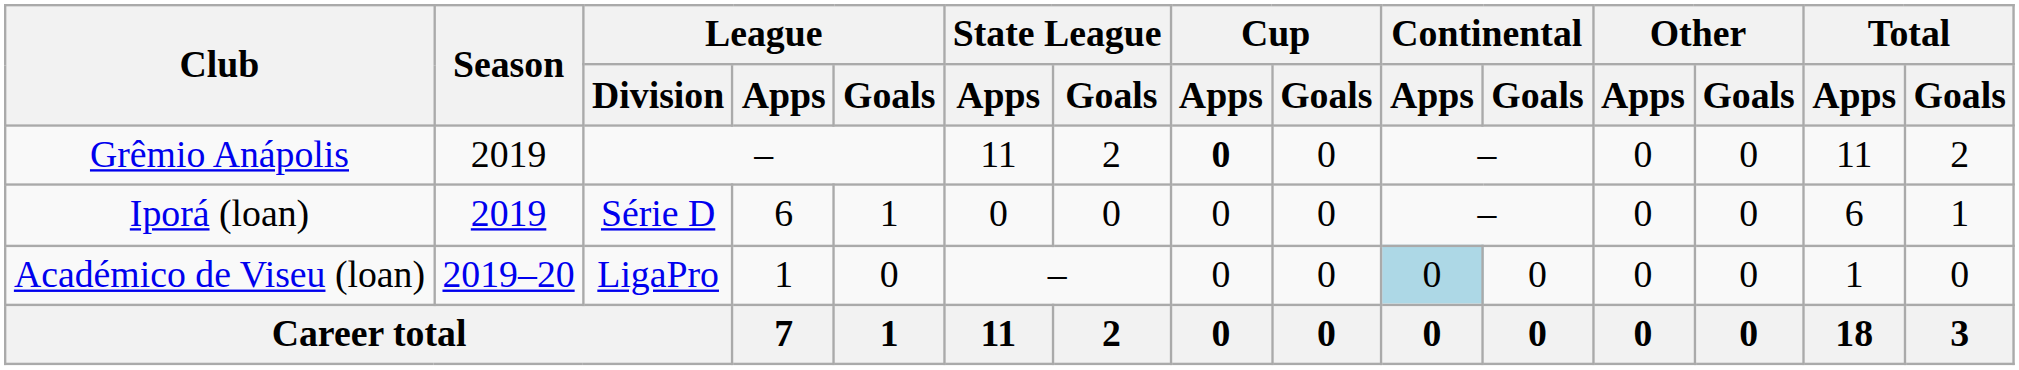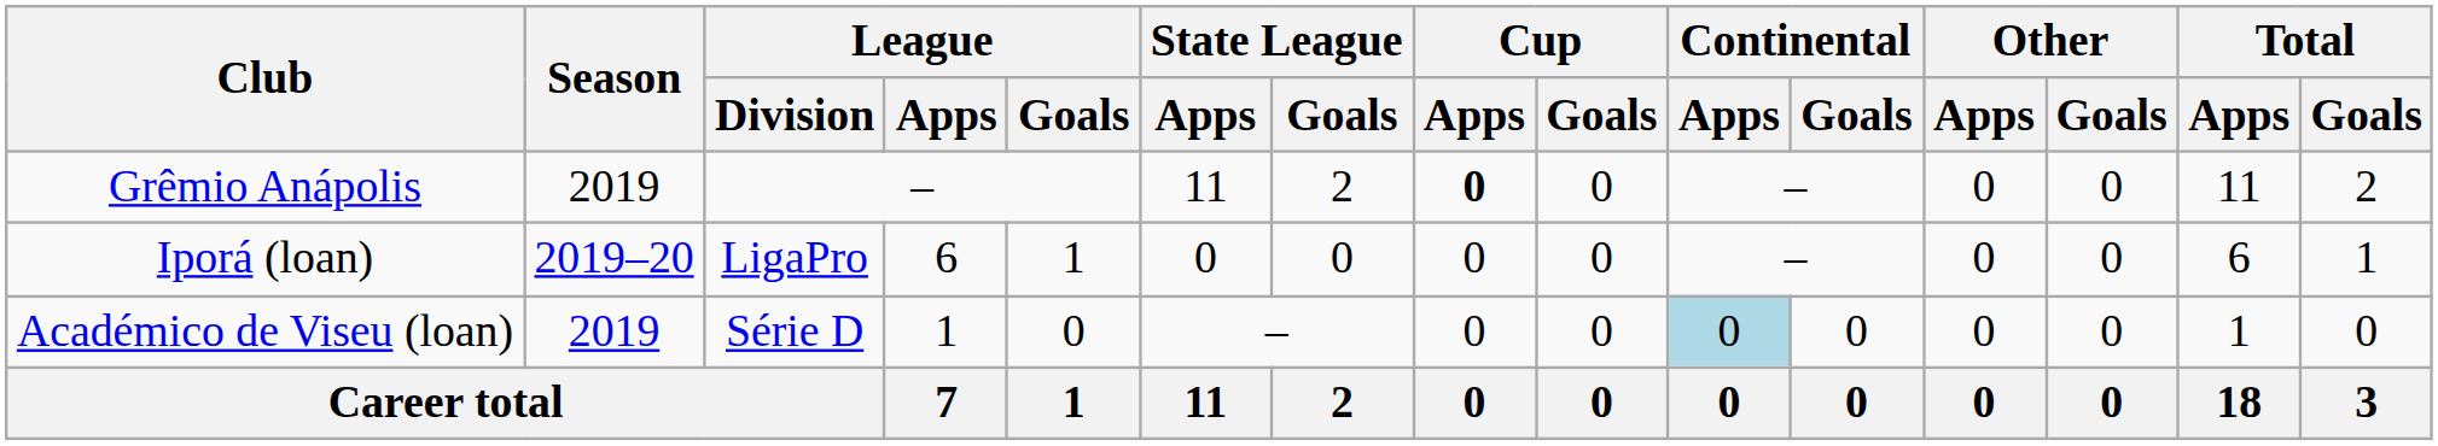Iporá (loan) | Season: 2019 -> 2019–20
Iporá (loan) | League / Division: Série D -> LigaPro
Académico de Viseu (loan) | Season: 2019–20 -> 2019
Académico de Viseu (loan) | League / Division: LigaPro -> Série D
